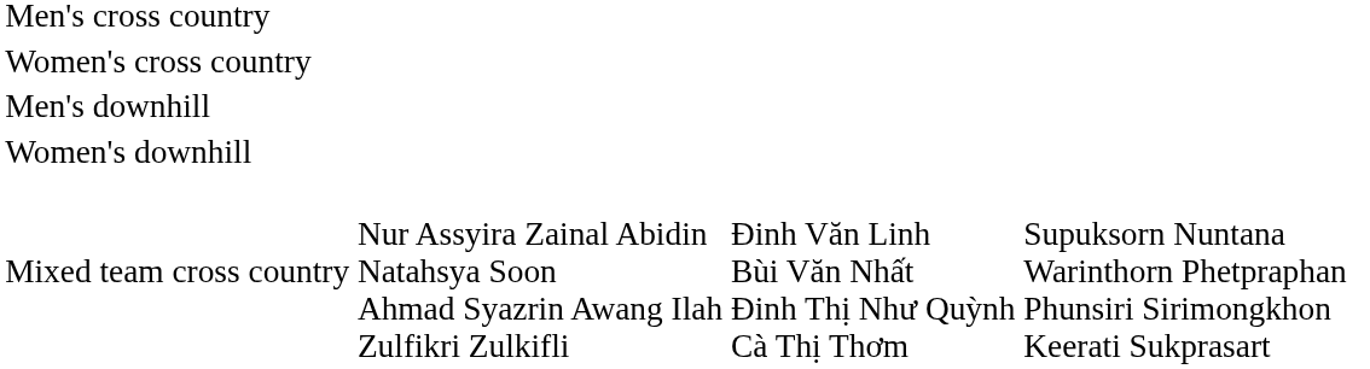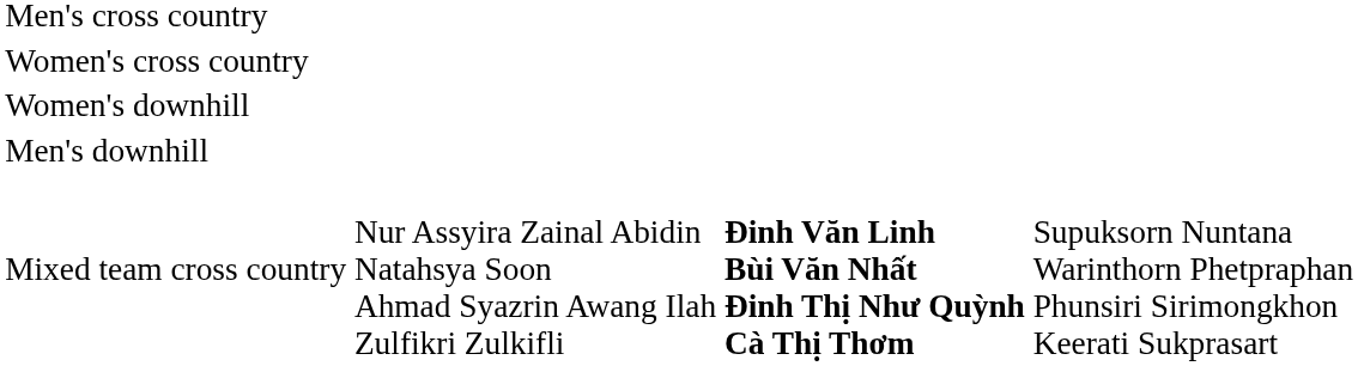rows swapped: Men's downhill <-> Women's downhill
Mixed team cross country | column 3: normal -> bold
